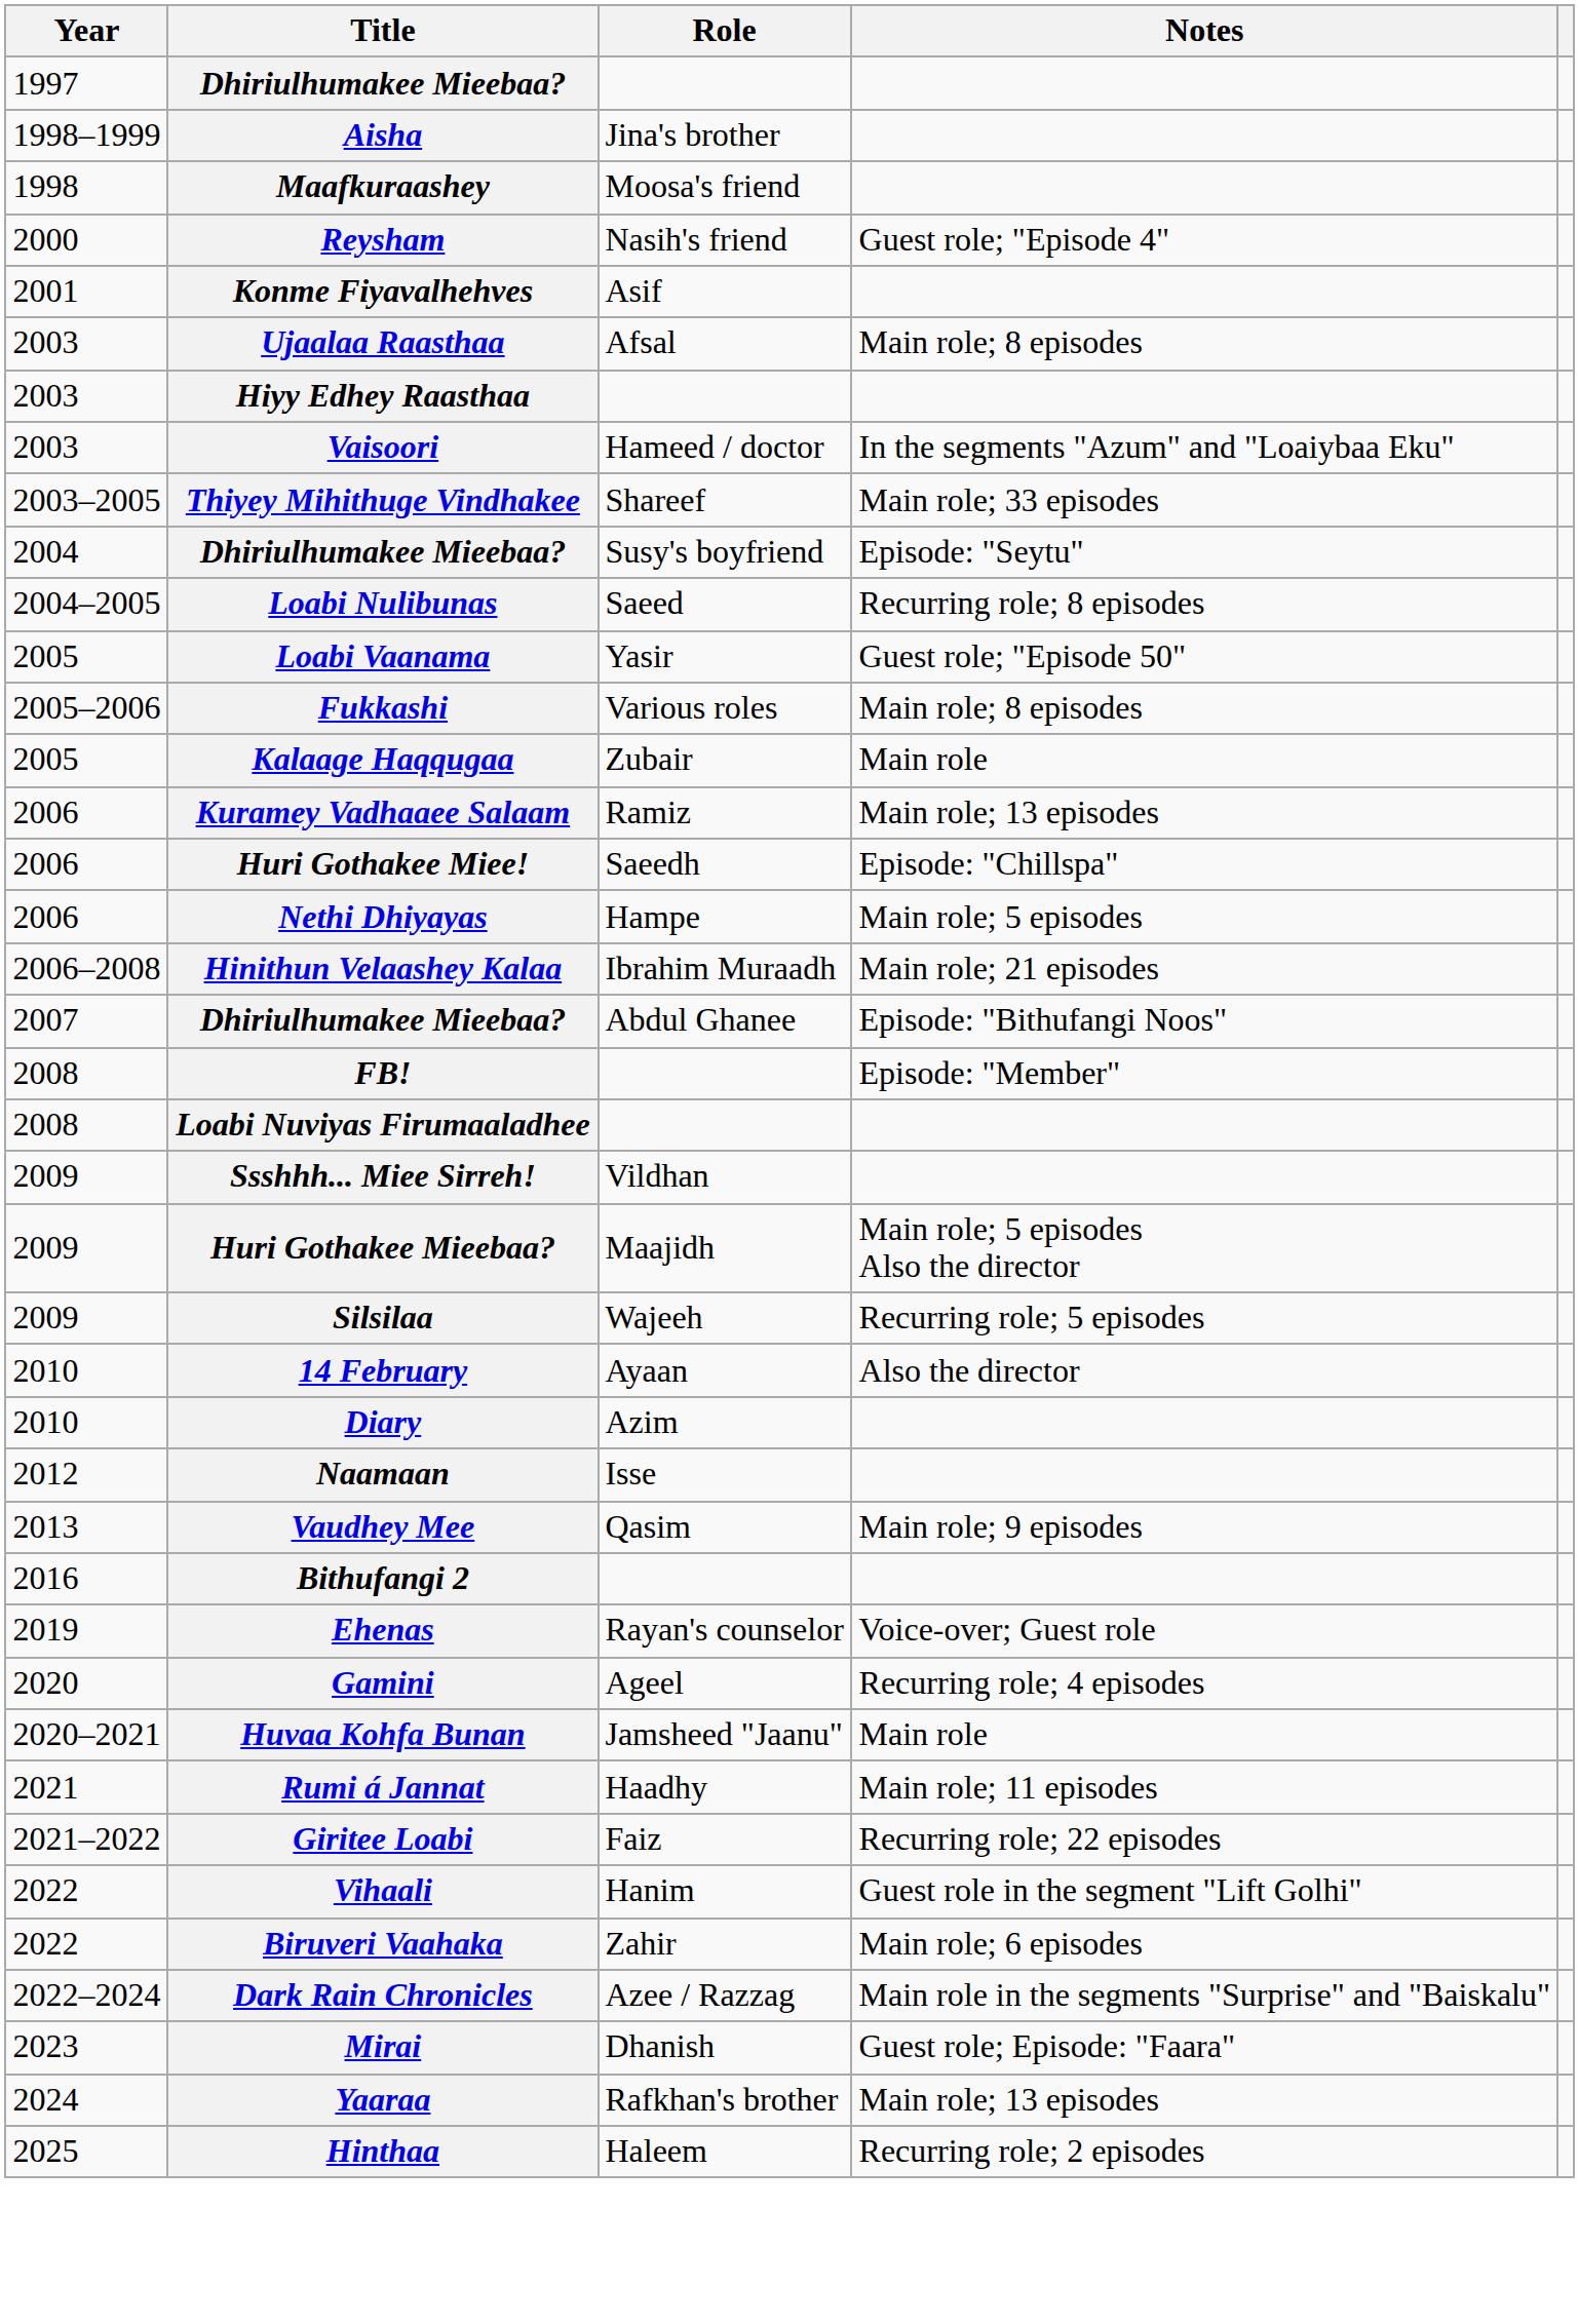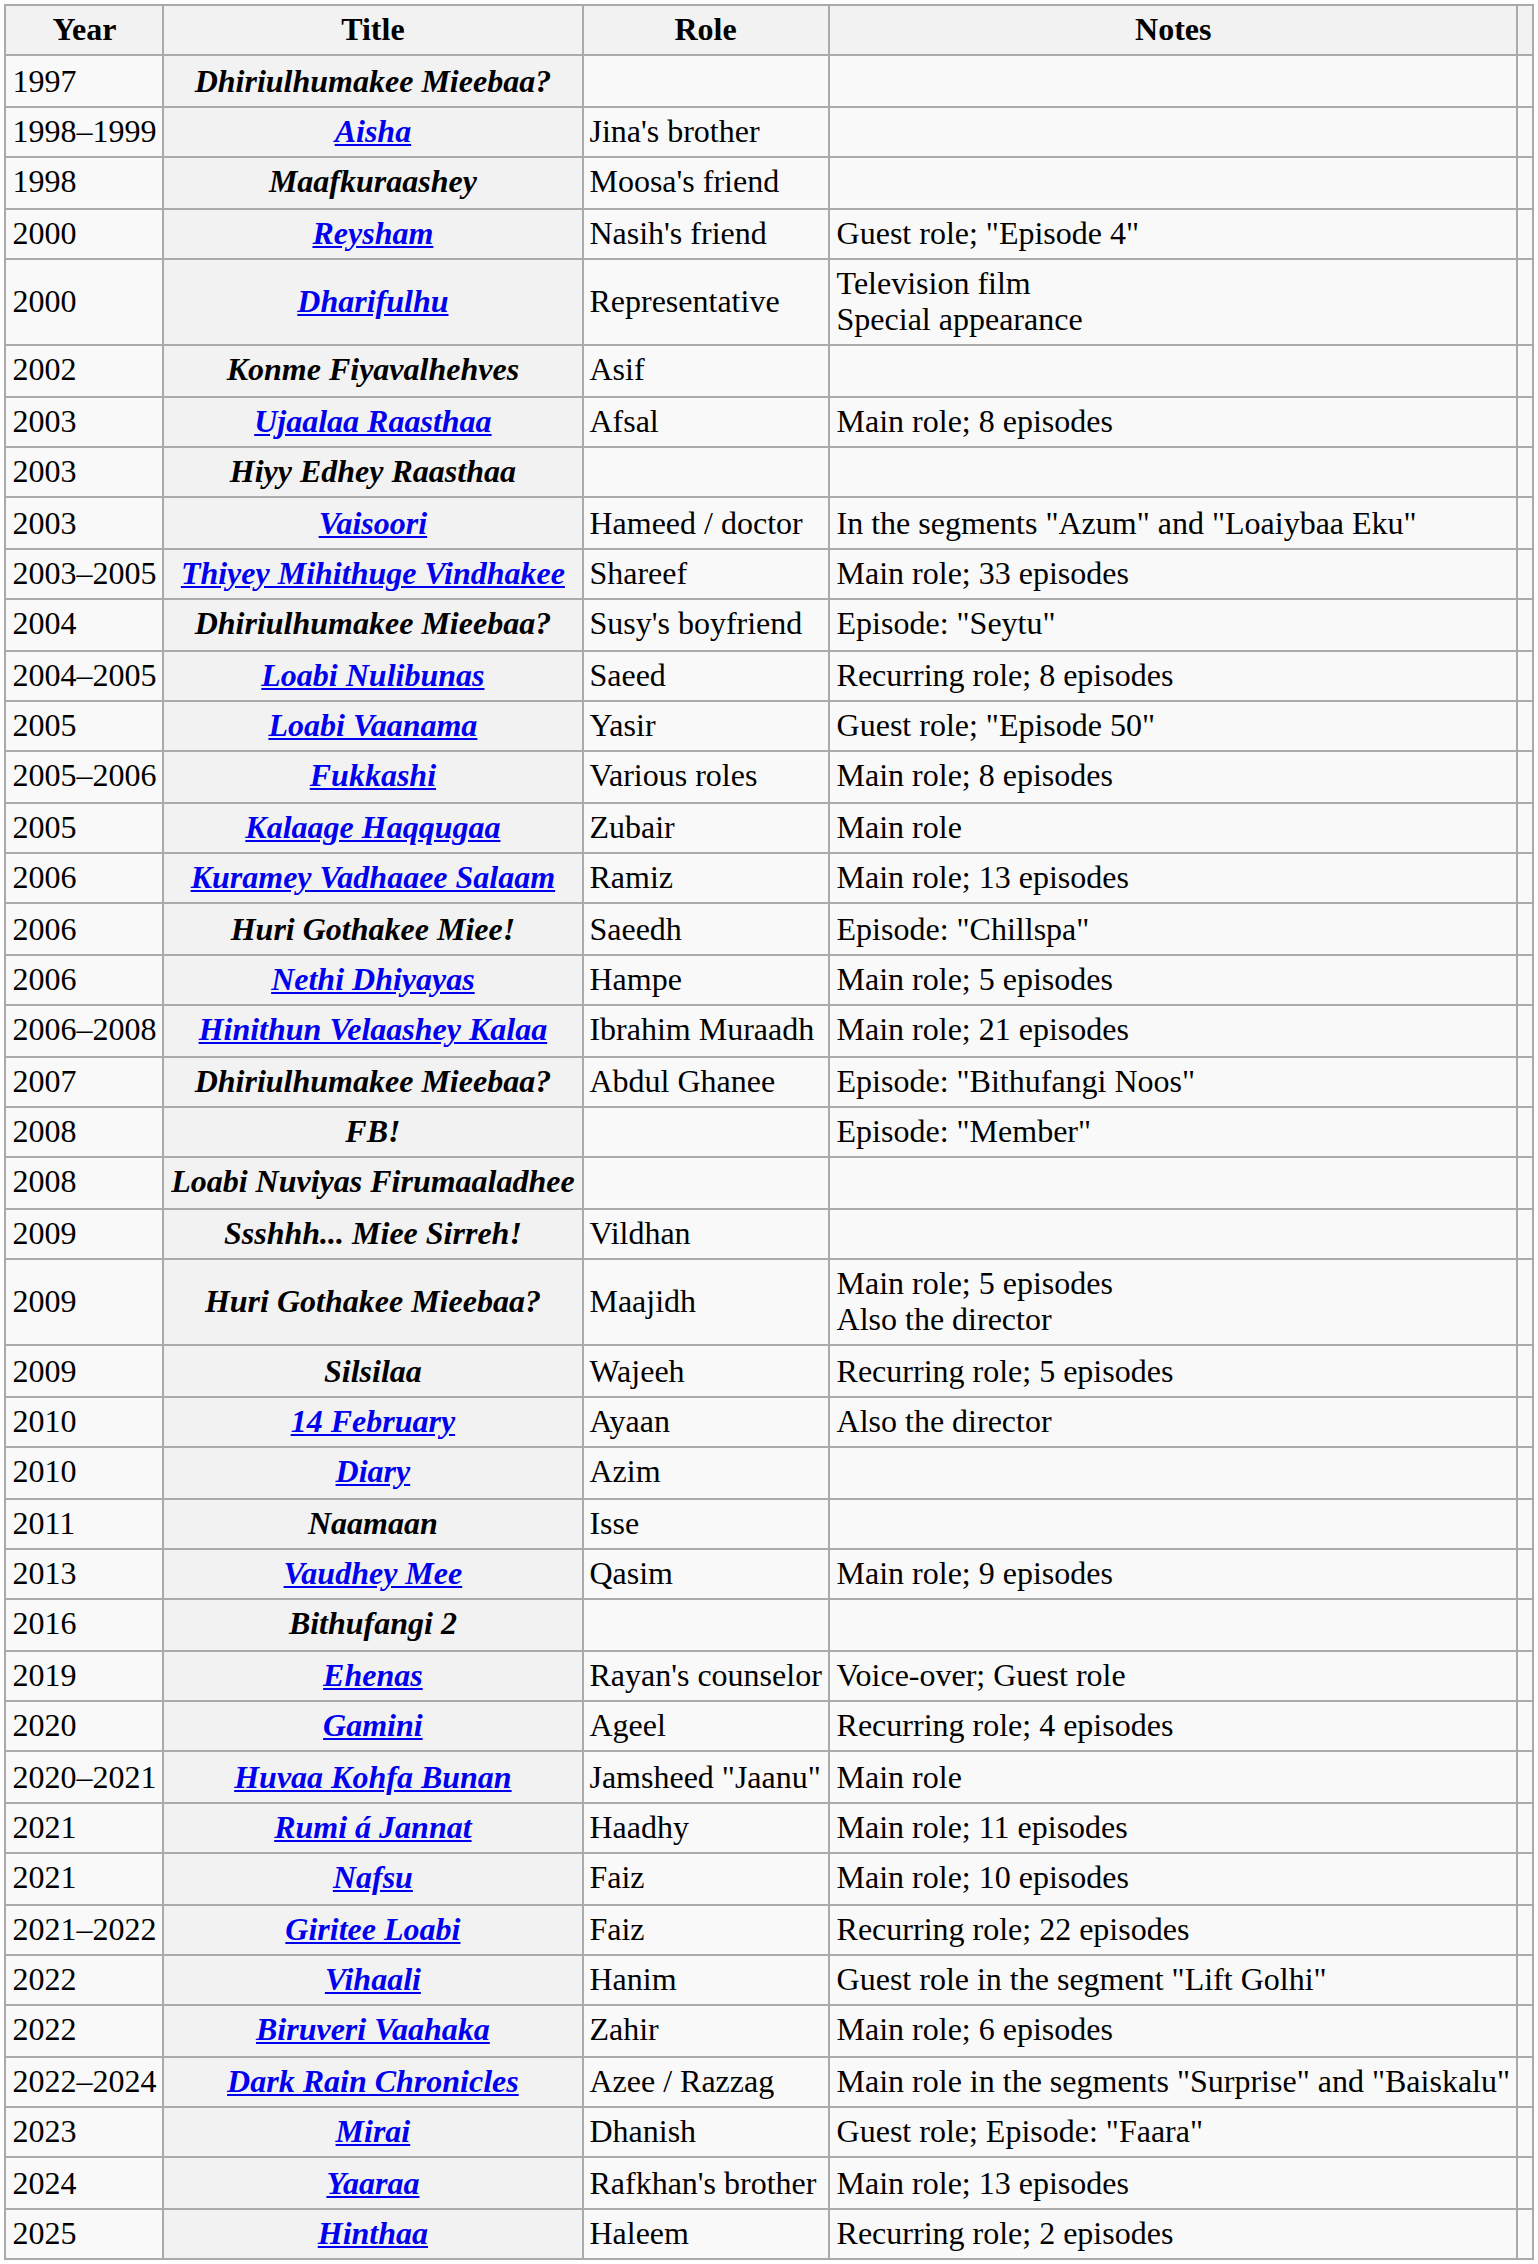+ row: 2000 | Dharifulhu | Representative | Television film Special appearance
Konme Fiyavalhehves | Year: 2001 -> 2002
Naamaan | Year: 2012 -> 2011
+ row: 2021 | Nafsu | Faiz | Main role; 10 episodes
